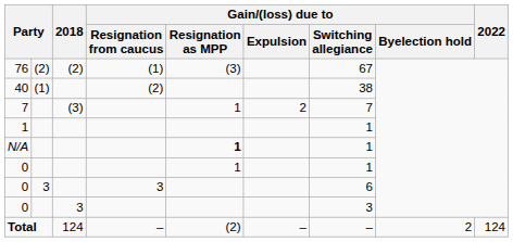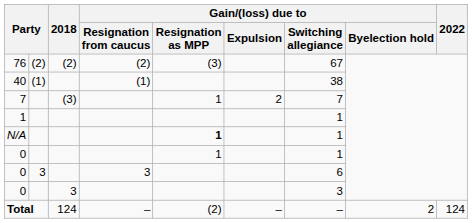76 | Gain/(loss) due to / Resignation from caucus: (1) -> (2)
40 | Gain/(loss) due to / Resignation from caucus: (2) -> (1)
